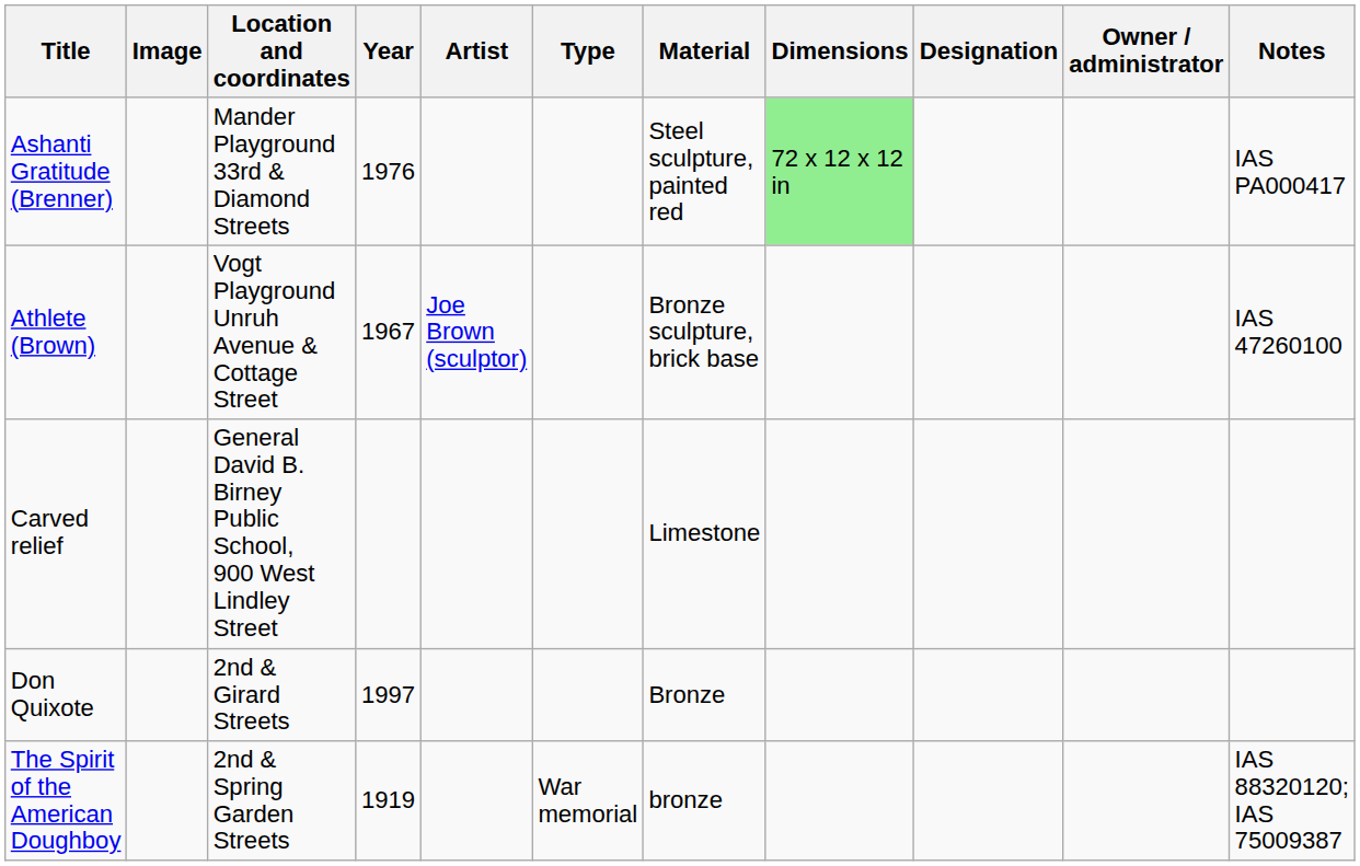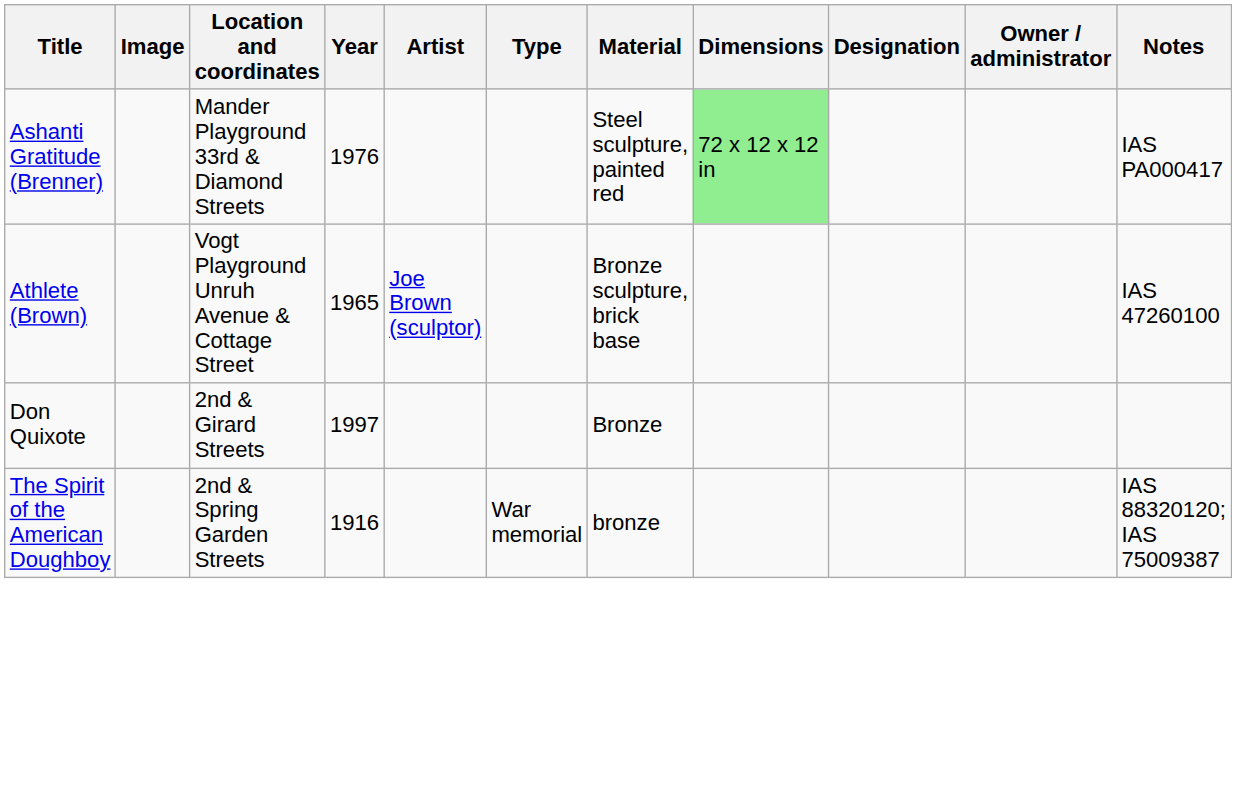Athlete (Brown) | Year: 1967 -> 1965
- row: Carved relief | General David B. Birney Public School, 900 West Lindley Street | Limestone
The Spirit of the American Doughboy | Year: 1919 -> 1916
